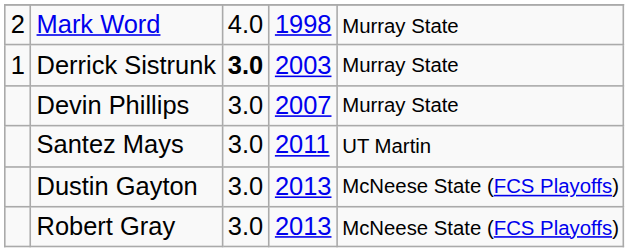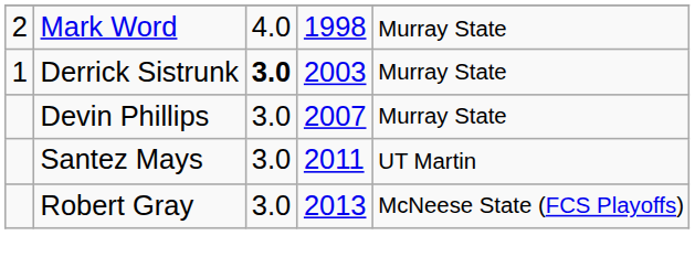- row: Dustin Gayton | 3.0 | 2013 | McNeese State (FCS Playoffs)
